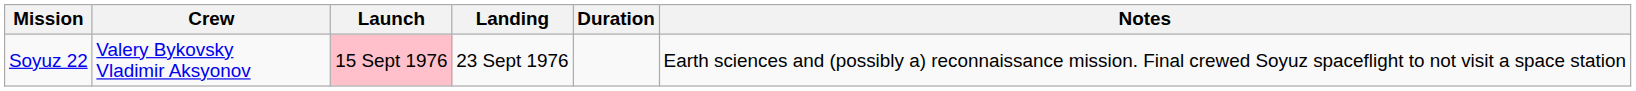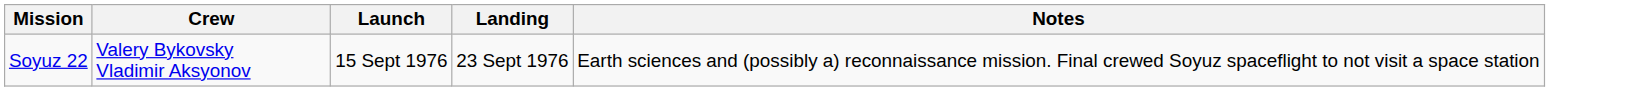- column: Duration
Soyuz 22 | Launch: pink background -> no background
